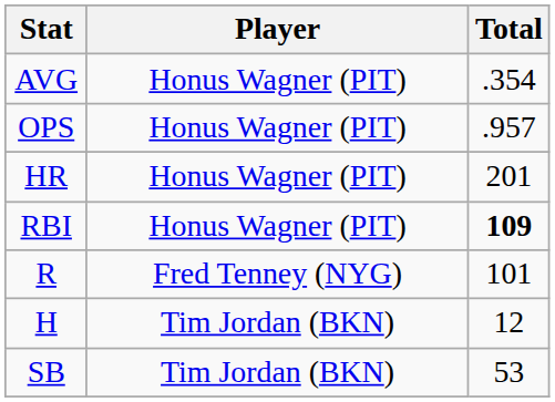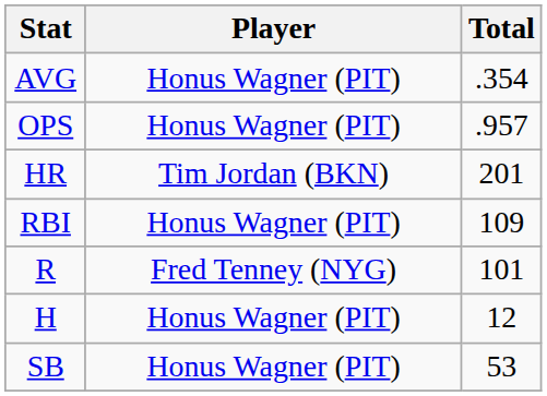HR | Player: Honus Wagner (PIT) -> Tim Jordan (BKN)
RBI | Total: bold -> normal
H | Player: Tim Jordan (BKN) -> Honus Wagner (PIT)
SB | Player: Tim Jordan (BKN) -> Honus Wagner (PIT)
